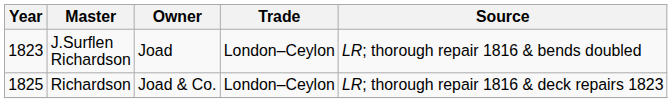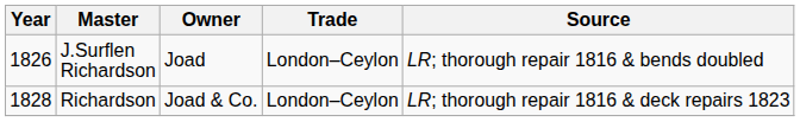J.Surflen Richardson | Year: 1823 -> 1826
Richardson | Year: 1825 -> 1828
